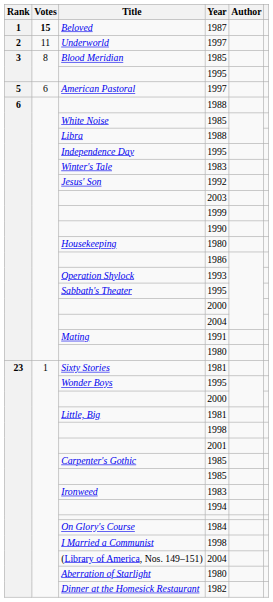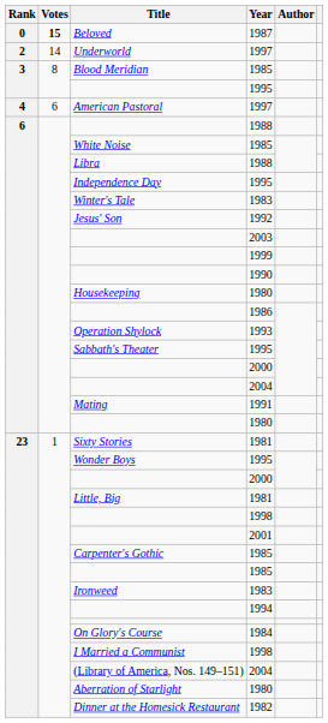Beloved | Rank: 1 -> 0
Underworld | Votes: 11 -> 14
American Pastoral | Rank: 5 -> 4
